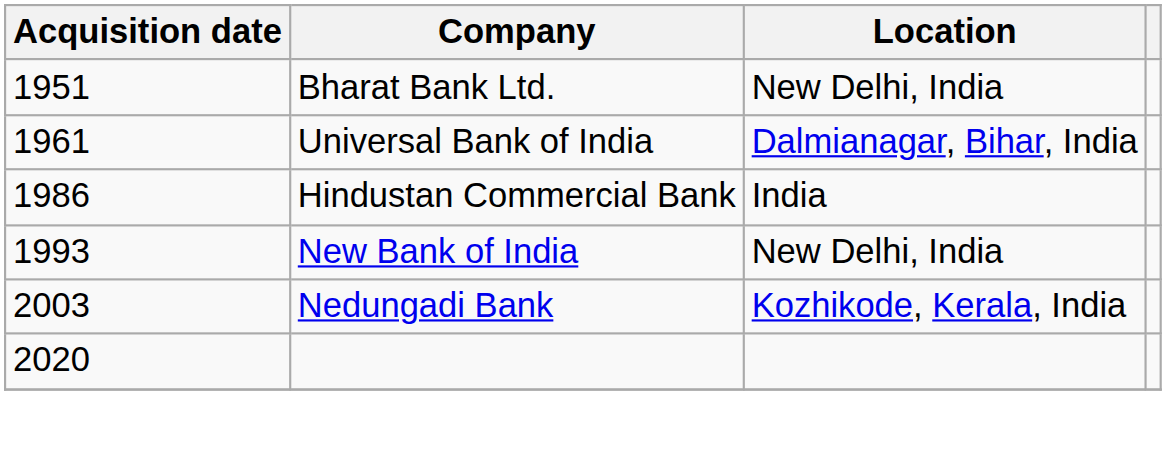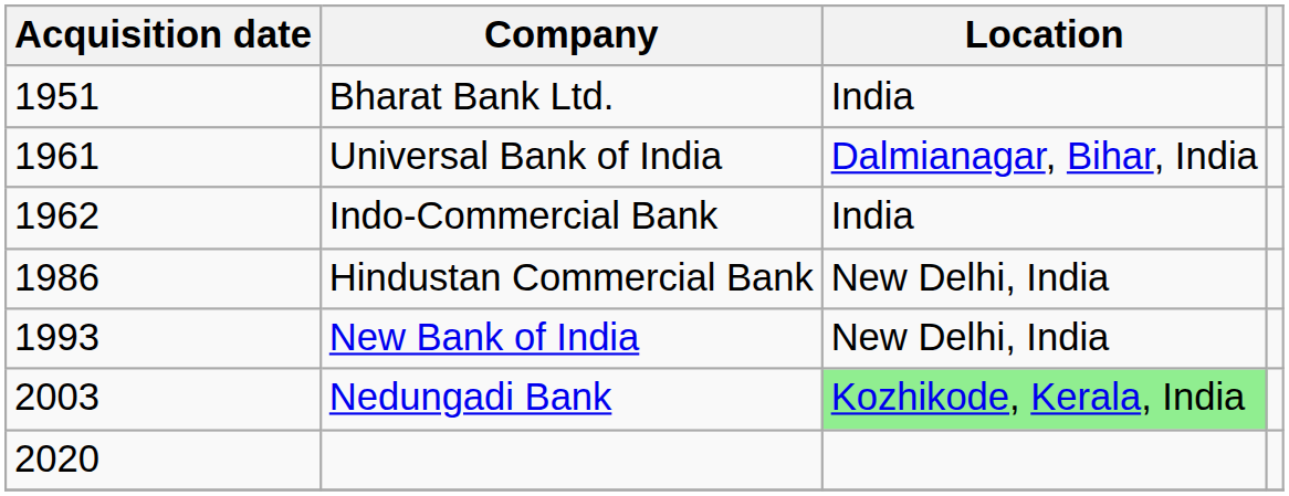Bharat Bank Ltd. | Location: New Delhi, India -> India
+ row: 1962 | Indo-Commercial Bank | India
Hindustan Commercial Bank | Location: India -> New Delhi, India
Nedungadi Bank | Location: no background -> lightgreen background
